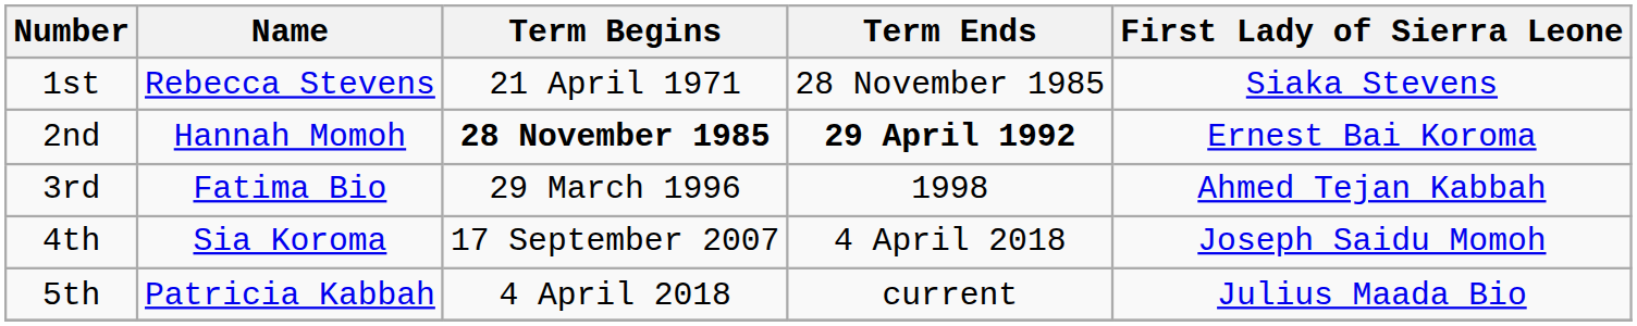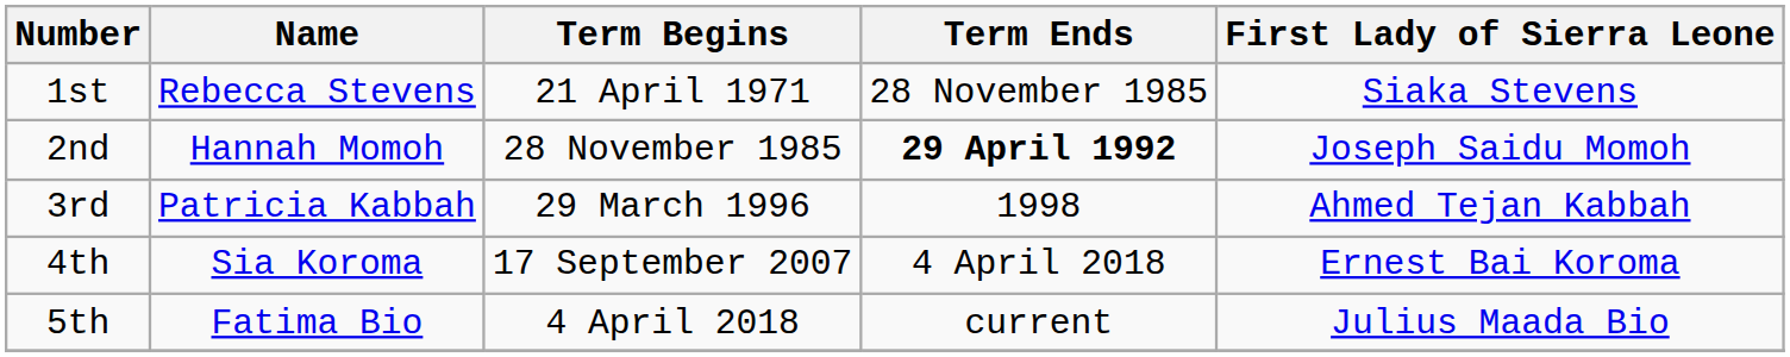2nd | Term Begins: bold -> normal
2nd | First Lady of Sierra Leone: Ernest Bai Koroma -> Joseph Saidu Momoh
3rd | Name: Fatima Bio -> Patricia Kabbah
4th | First Lady of Sierra Leone: Joseph Saidu Momoh -> Ernest Bai Koroma
5th | Name: Patricia Kabbah -> Fatima Bio
